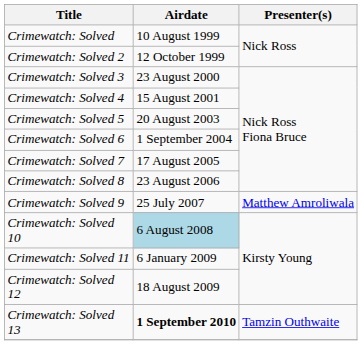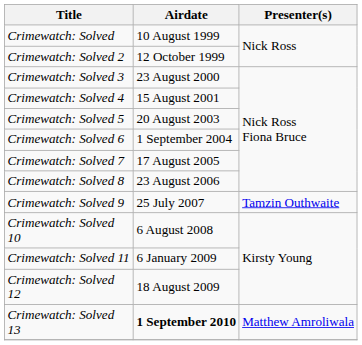Crimewatch: Solved 9 | Presenter(s): Matthew Amroliwala -> Tamzin Outhwaite
Crimewatch: Solved 10 | Airdate: lightblue background -> no background
Crimewatch: Solved 13 | Presenter(s): Tamzin Outhwaite -> Matthew Amroliwala
